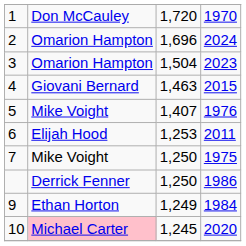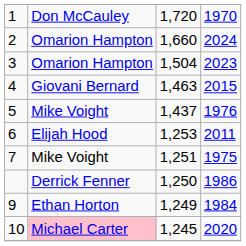2 | column 3: 1,696 -> 1,660
5 | column 3: 1,407 -> 1,437
7 | column 3: 1,250 -> 1,251
